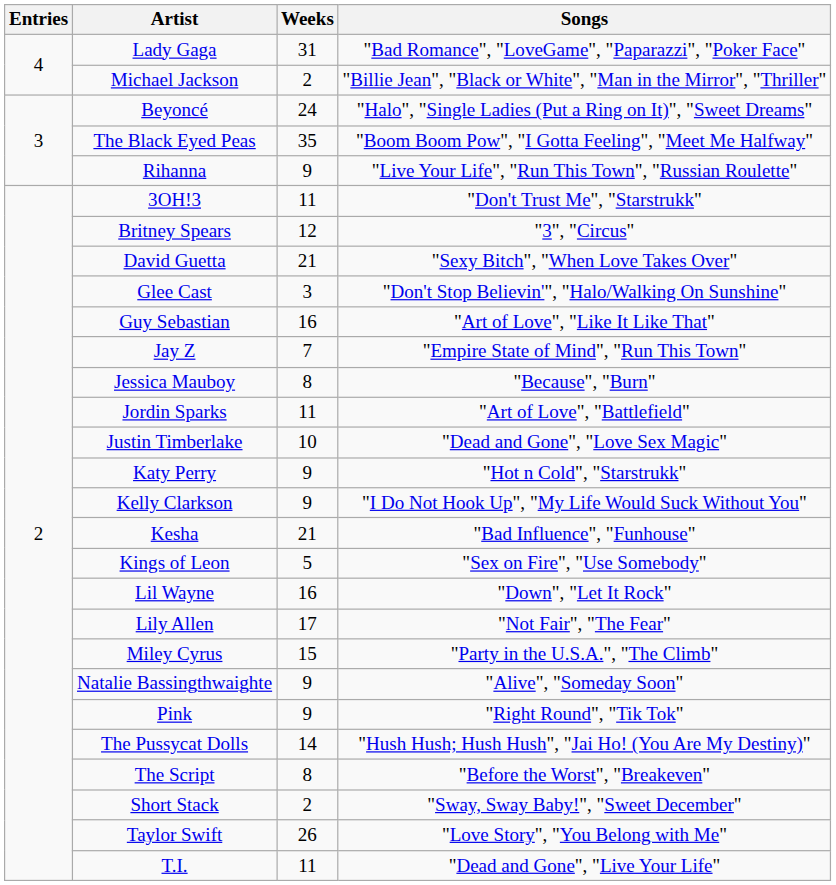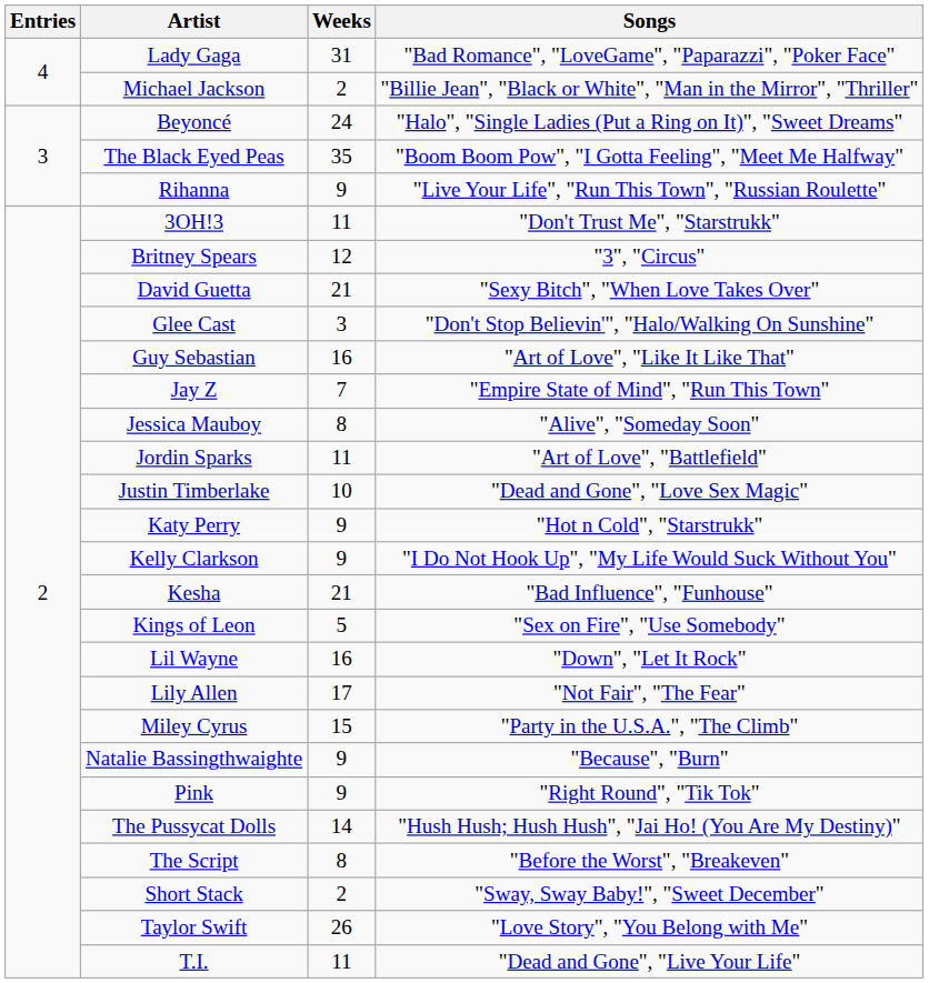Jessica Mauboy | Songs: "Because", "Burn" -> "Alive", "Someday Soon"
Natalie Bassingthwaighte | Songs: "Alive", "Someday Soon" -> "Because", "Burn"
